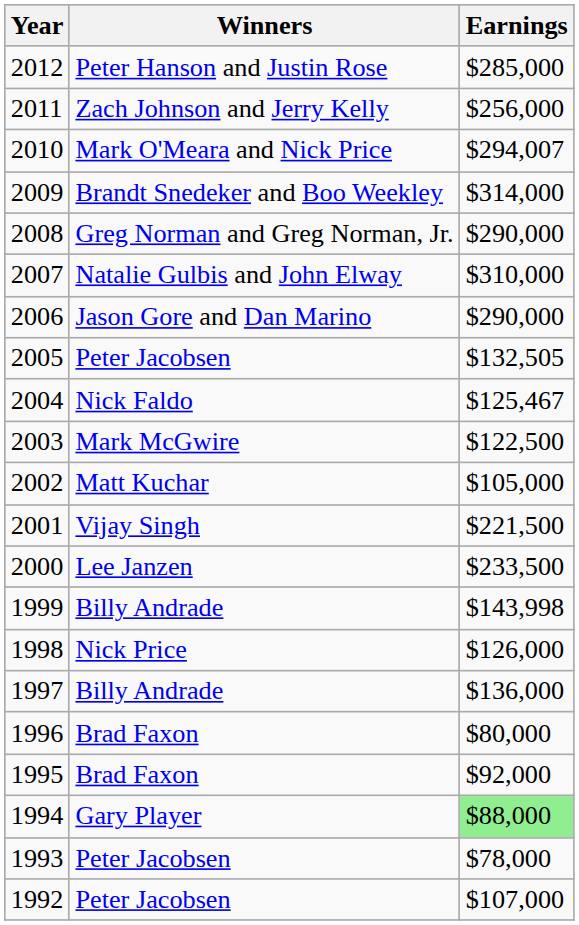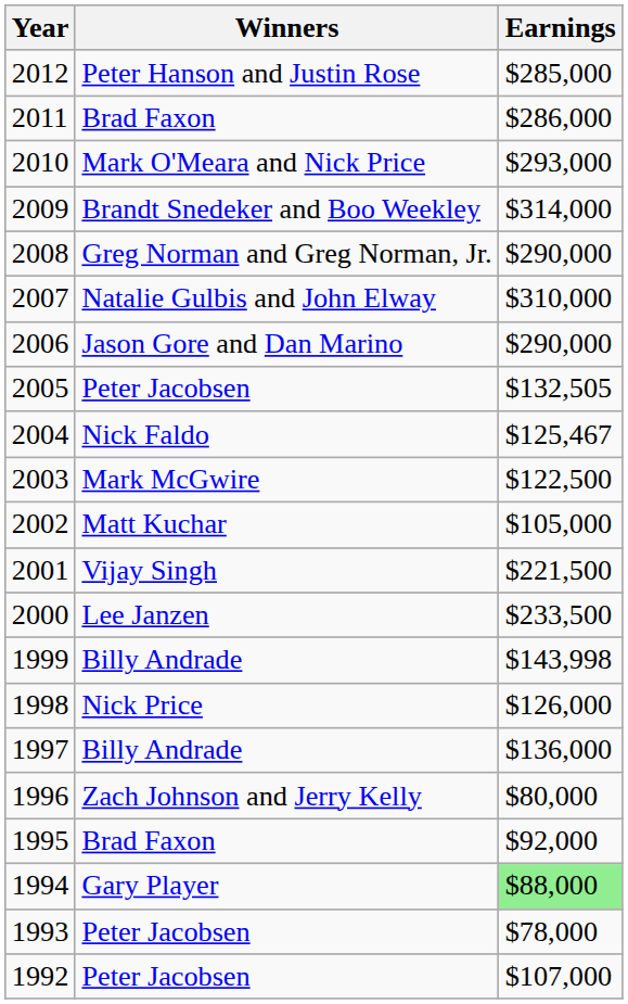2011 | Winners: Zach Johnson and Jerry Kelly -> Brad Faxon
2011 | Earnings: $256,000 -> $286,000
2010 | Earnings: $294,007 -> $293,000
1996 | Winners: Brad Faxon -> Zach Johnson and Jerry Kelly
